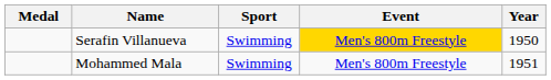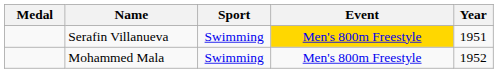Serafin Villanueva | Year: 1950 -> 1951
Mohammed Mala | Year: 1951 -> 1952
